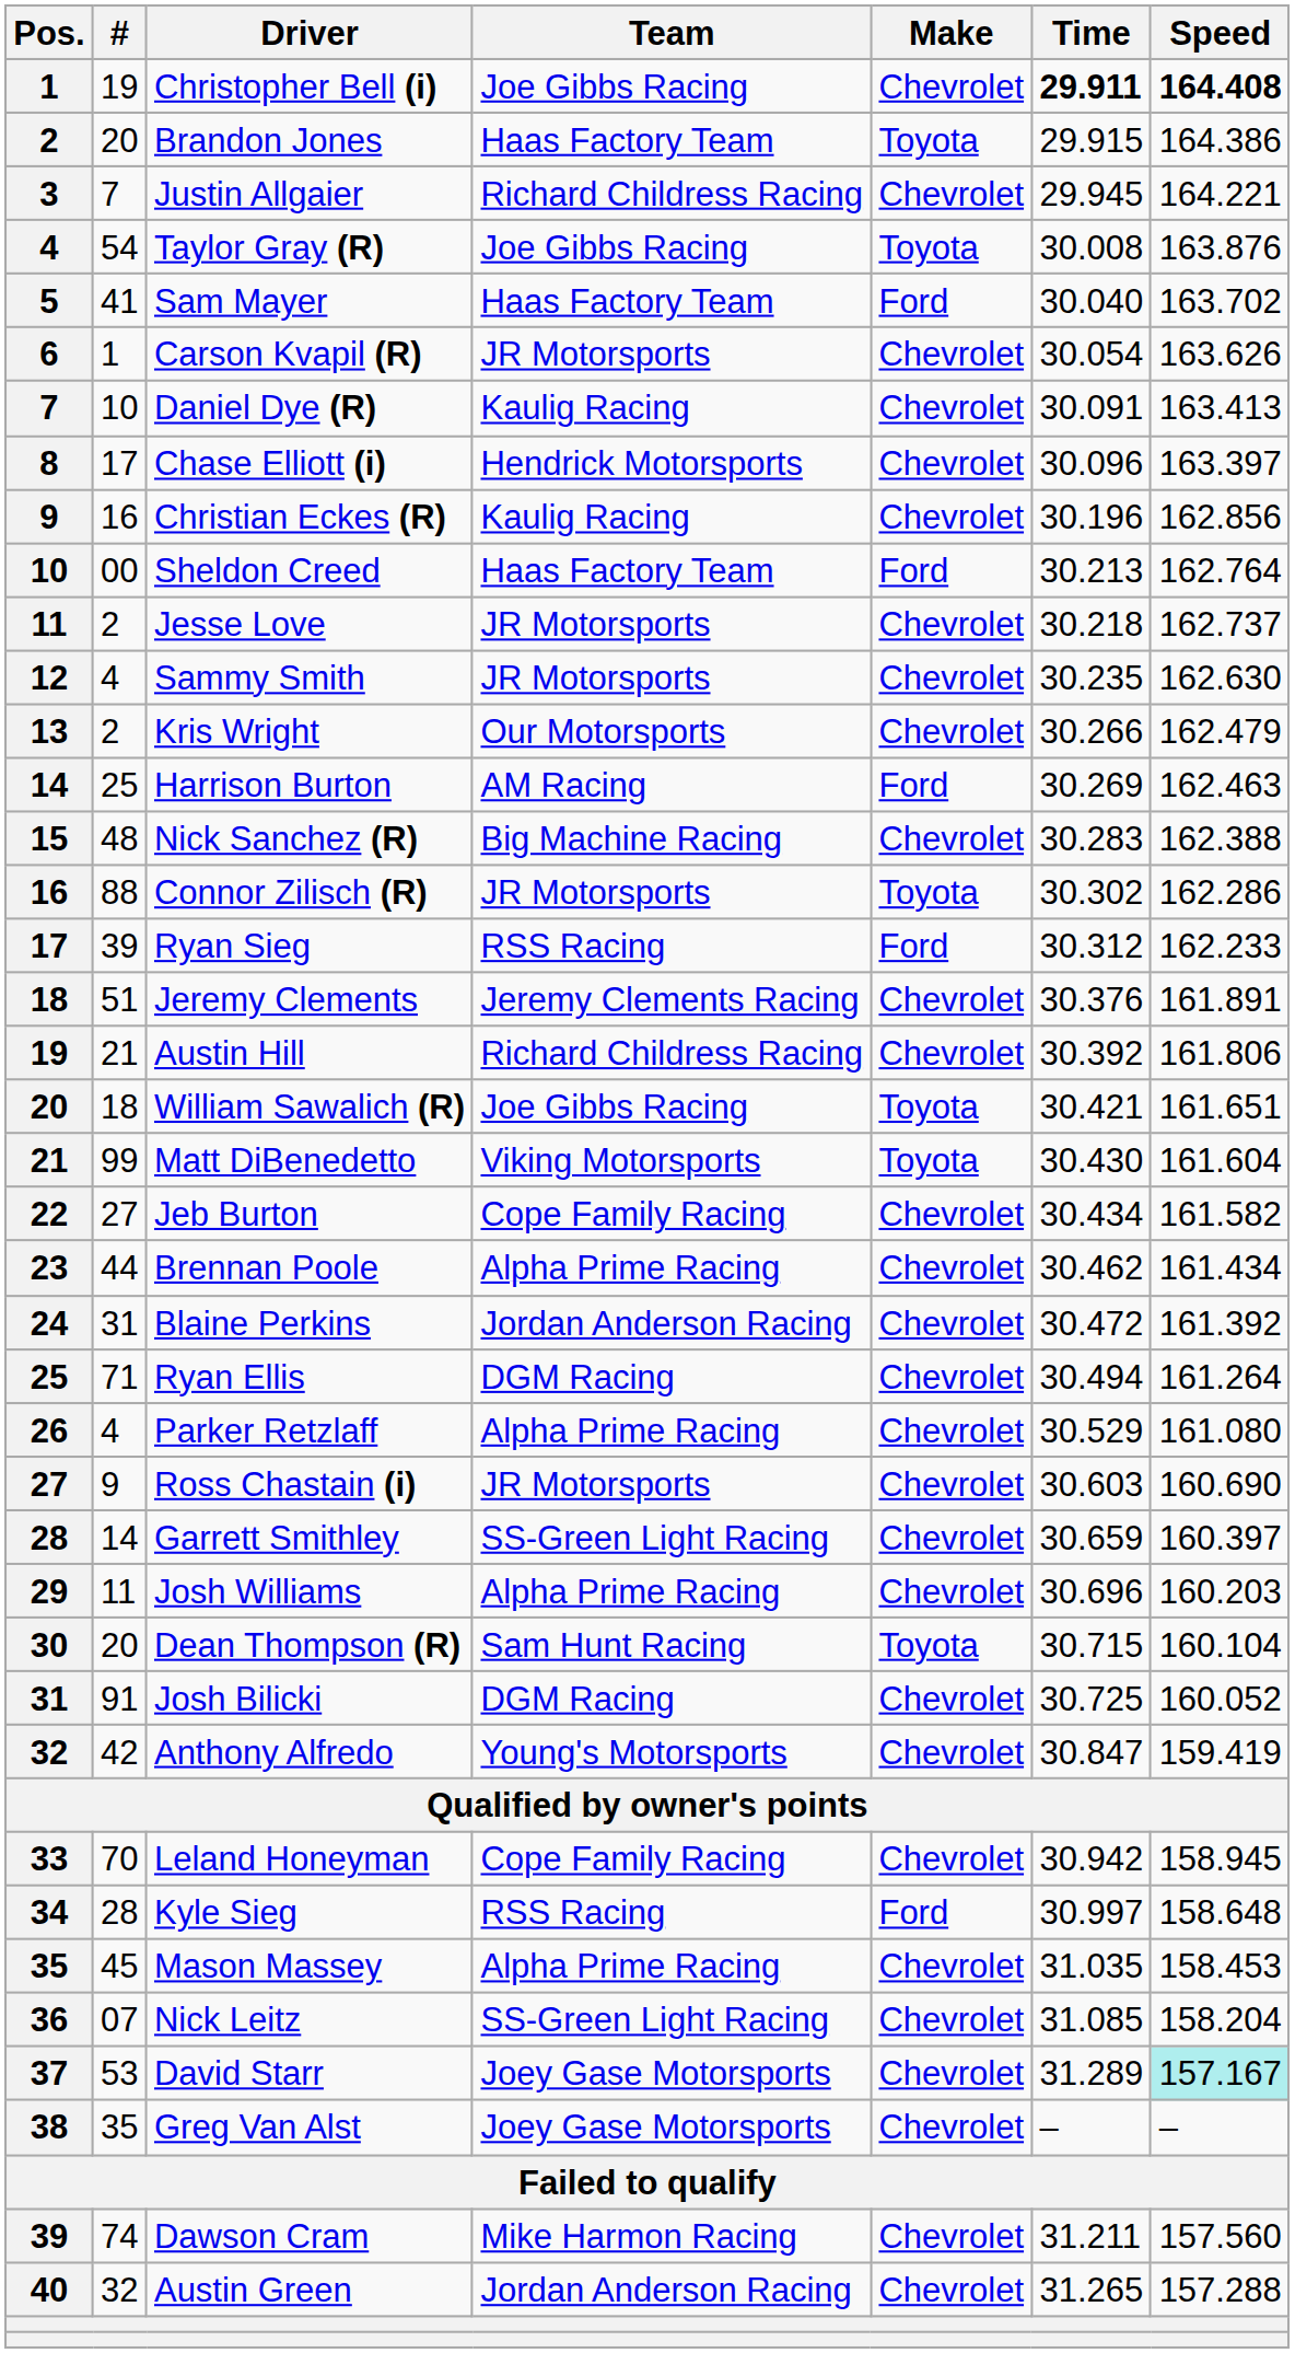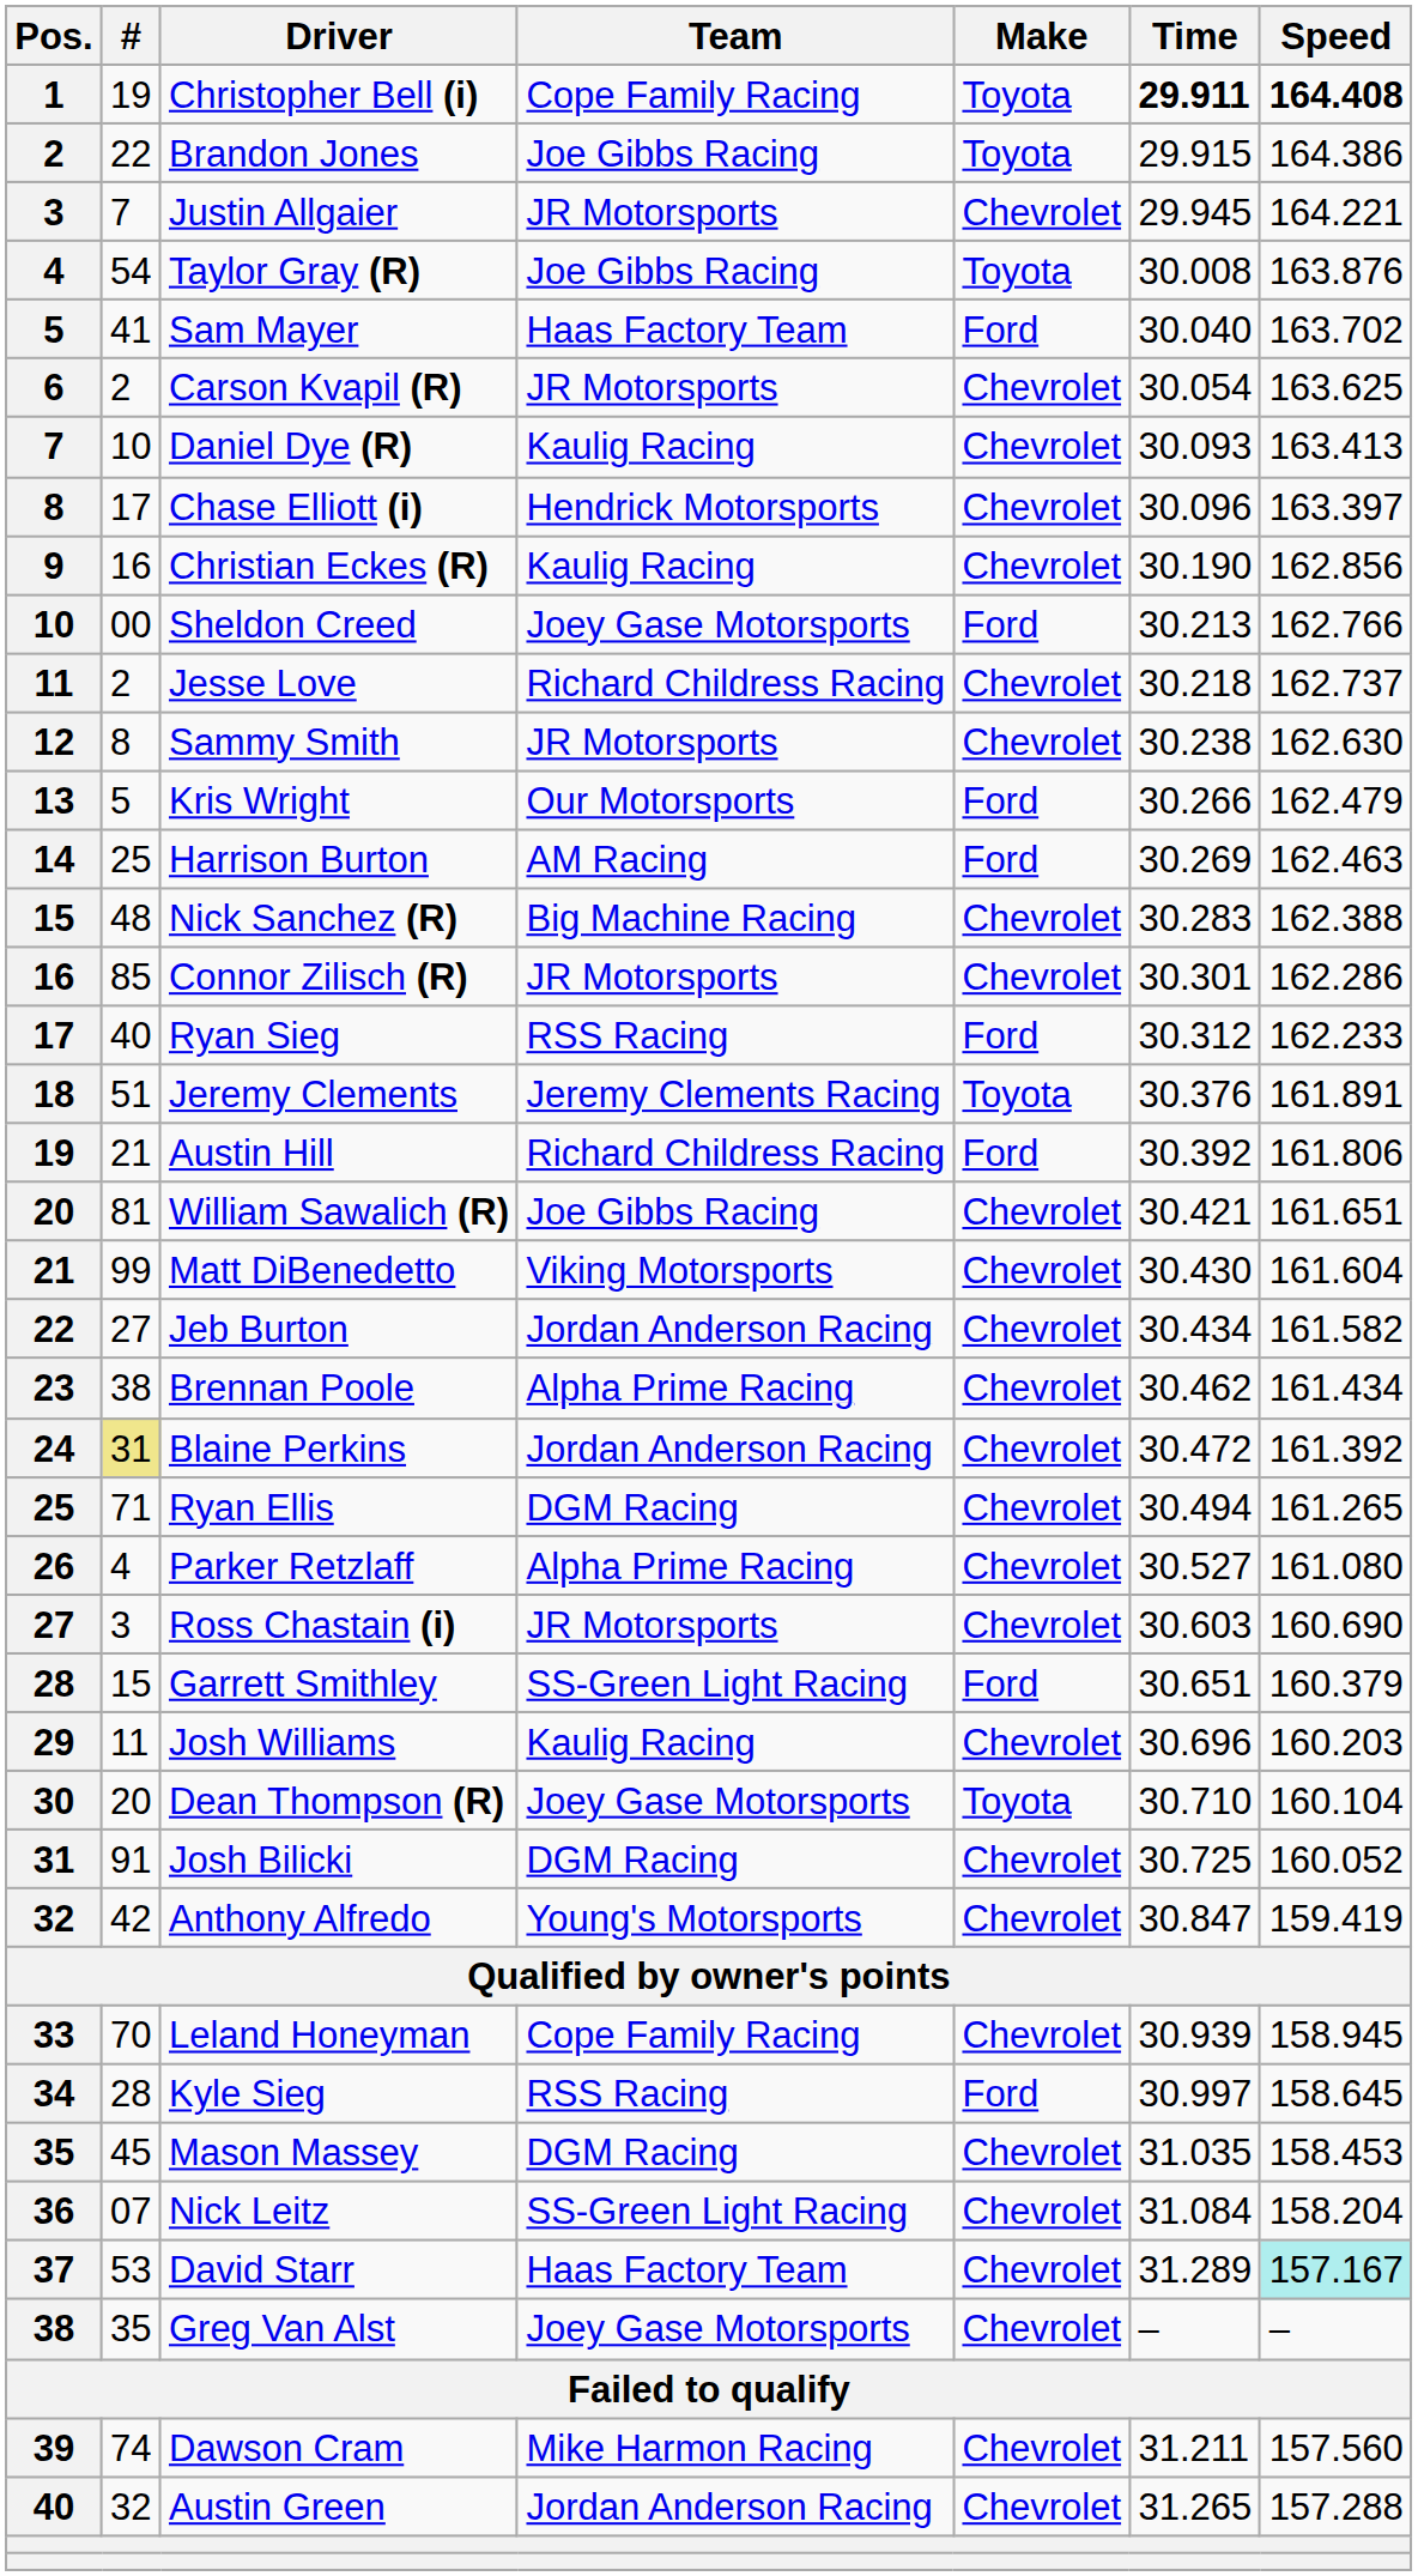Christopher Bell (i) | Team: Joe Gibbs Racing -> Cope Family Racing
Christopher Bell (i) | Make: Chevrolet -> Toyota
Brandon Jones | #: 20 -> 22
Brandon Jones | Team: Haas Factory Team -> Joe Gibbs Racing
Justin Allgaier | Team: Richard Childress Racing -> JR Motorsports
Carson Kvapil (R) | #: 1 -> 2
Carson Kvapil (R) | Speed: 163.626 -> 163.625
Daniel Dye (R) | Time: 30.091 -> 30.093
Christian Eckes (R) | Time: 30.196 -> 30.190
Sheldon Creed | Team: Haas Factory Team -> Joey Gase Motorsports
Sheldon Creed | Speed: 162.764 -> 162.766
Jesse Love | Team: JR Motorsports -> Richard Childress Racing
Sammy Smith | #: 4 -> 8
Sammy Smith | Time: 30.235 -> 30.238
Kris Wright | #: 2 -> 5
Kris Wright | Make: Chevrolet -> Ford
Connor Zilisch (R) | #: 88 -> 85
Connor Zilisch (R) | Make: Toyota -> Chevrolet
Connor Zilisch (R) | Time: 30.302 -> 30.301
Ryan Sieg | #: 39 -> 40
Jeremy Clements | Make: Chevrolet -> Toyota
Austin Hill | Make: Chevrolet -> Ford
William Sawalich (R) | #: 18 -> 81
William Sawalich (R) | Make: Toyota -> Chevrolet
Matt DiBenedetto | Make: Toyota -> Chevrolet
Jeb Burton | Team: Cope Family Racing -> Jordan Anderson Racing
Brennan Poole | #: 44 -> 38
Blaine Perkins | #: no background -> khaki background
Ryan Ellis | Speed: 161.264 -> 161.265
Parker Retzlaff | Time: 30.529 -> 30.527
Ross Chastain (i) | #: 9 -> 3
Garrett Smithley | #: 14 -> 15
Garrett Smithley | Make: Chevrolet -> Ford
Garrett Smithley | Time: 30.659 -> 30.651
Garrett Smithley | Speed: 160.397 -> 160.379
Josh Williams | Team: Alpha Prime Racing -> Kaulig Racing
Dean Thompson (R) | Team: Sam Hunt Racing -> Joey Gase Motorsports
Dean Thompson (R) | Time: 30.715 -> 30.710
Leland Honeyman | Time: 30.942 -> 30.939
Kyle Sieg | Speed: 158.648 -> 158.645
Mason Massey | Team: Alpha Prime Racing -> DGM Racing
Nick Leitz | Time: 31.085 -> 31.084
David Starr | Team: Joey Gase Motorsports -> Haas Factory Team
